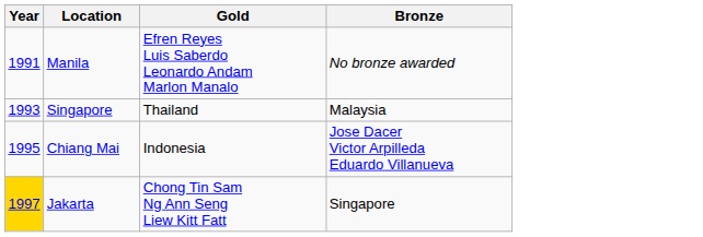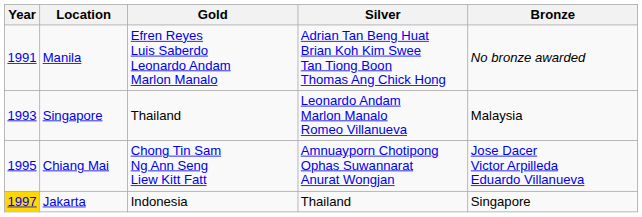+ column: Silver | Adrian Tan Beng Huat Brian Koh Kim Swee Tan Tiong Boon Thomas Ang Chick Hong | Leonardo Andam Marlon Manalo Romeo Villanueva | Amnuayporn Chotipong Ophas Suwannarat Anurat Wongjan | Thailand
Chiang Mai | Gold: Indonesia -> Chong Tin Sam Ng Ann Seng Liew Kitt Fatt
Jakarta | Gold: Chong Tin Sam Ng Ann Seng Liew Kitt Fatt -> Indonesia
